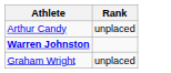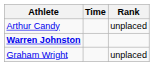+ column: Time
